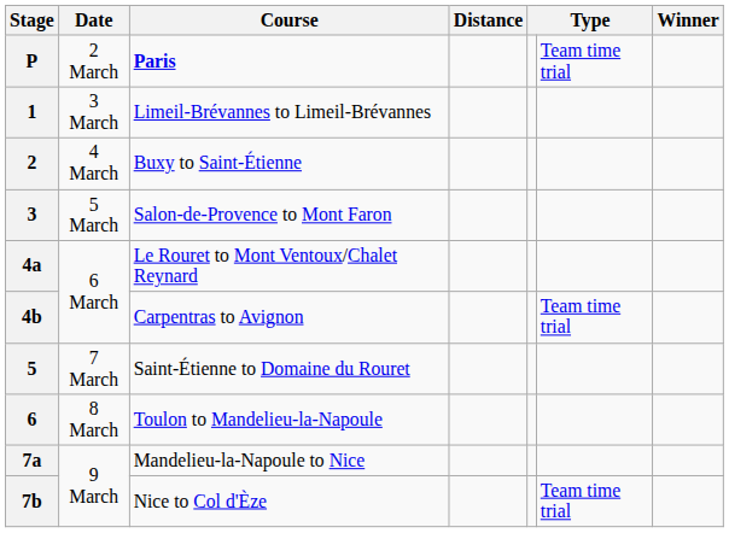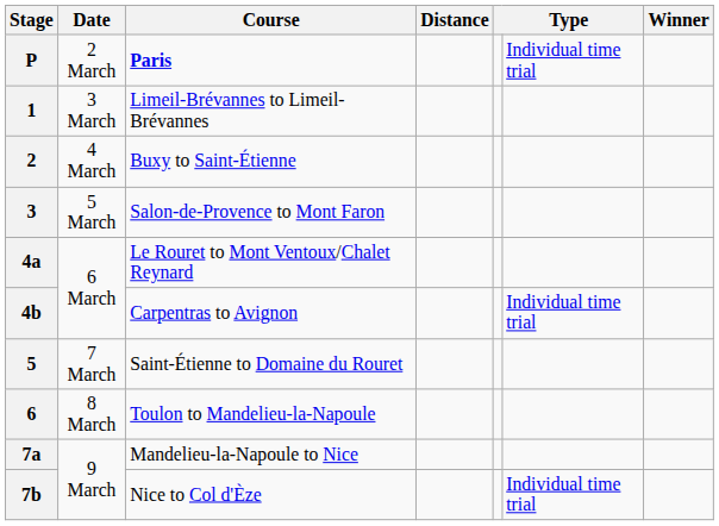P | column 6: Team time trial -> Individual time trial
4b | column 6: Team time trial -> Individual time trial
7b | column 6: Team time trial -> Individual time trial
